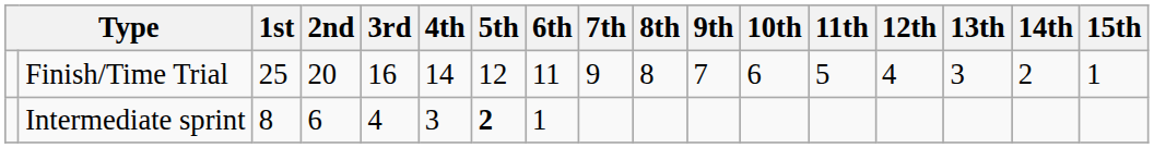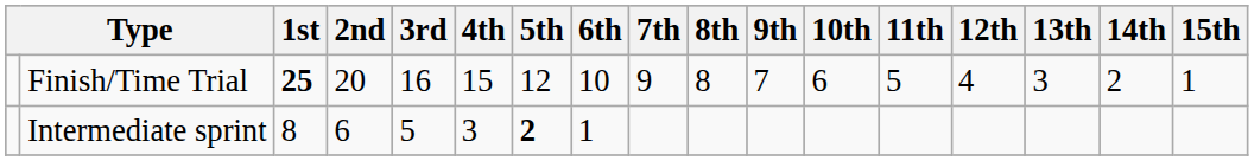Finish/Time Trial | 1st: normal -> bold
Finish/Time Trial | 4th: 14 -> 15
Finish/Time Trial | 6th: 11 -> 10
Intermediate sprint | 3rd: 4 -> 5
